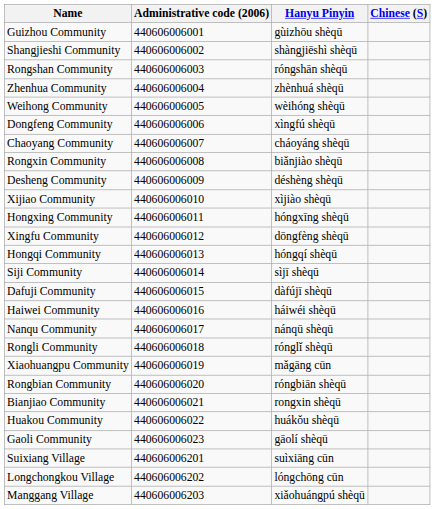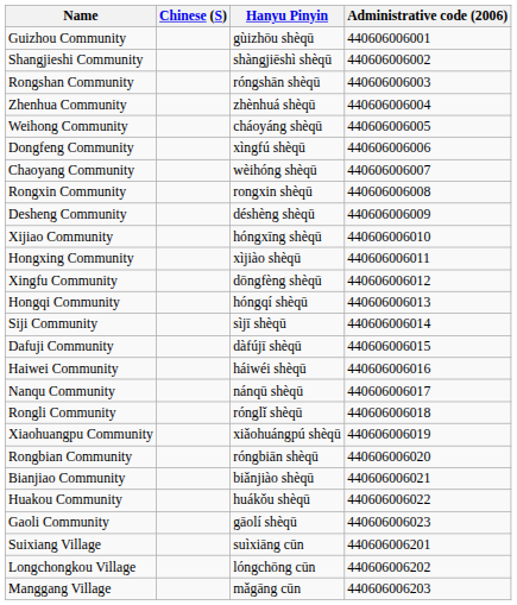columns swapped: Chinese (S) <-> Administrative code (2006)
Weihong Community | Hanyu Pinyin: wèihóng shèqū -> cháoyáng shèqū
Chaoyang Community | Hanyu Pinyin: cháoyáng shèqū -> wèihóng shèqū
Rongxin Community | Hanyu Pinyin: biǎnjiào shèqū -> rongxin shèqū
Xijiao Community | Hanyu Pinyin: xìjiào shèqū -> hóngxīng shèqū
Hongxing Community | Hanyu Pinyin: hóngxīng shèqū -> xìjiào shèqū
Xiaohuangpu Community | Hanyu Pinyin: mǎgāng cūn -> xiǎohuángpú shèqū
Bianjiao Community | Hanyu Pinyin: rongxin shèqū -> biǎnjiào shèqū
Manggang Village | Hanyu Pinyin: xiǎohuángpú shèqū -> mǎgāng cūn
